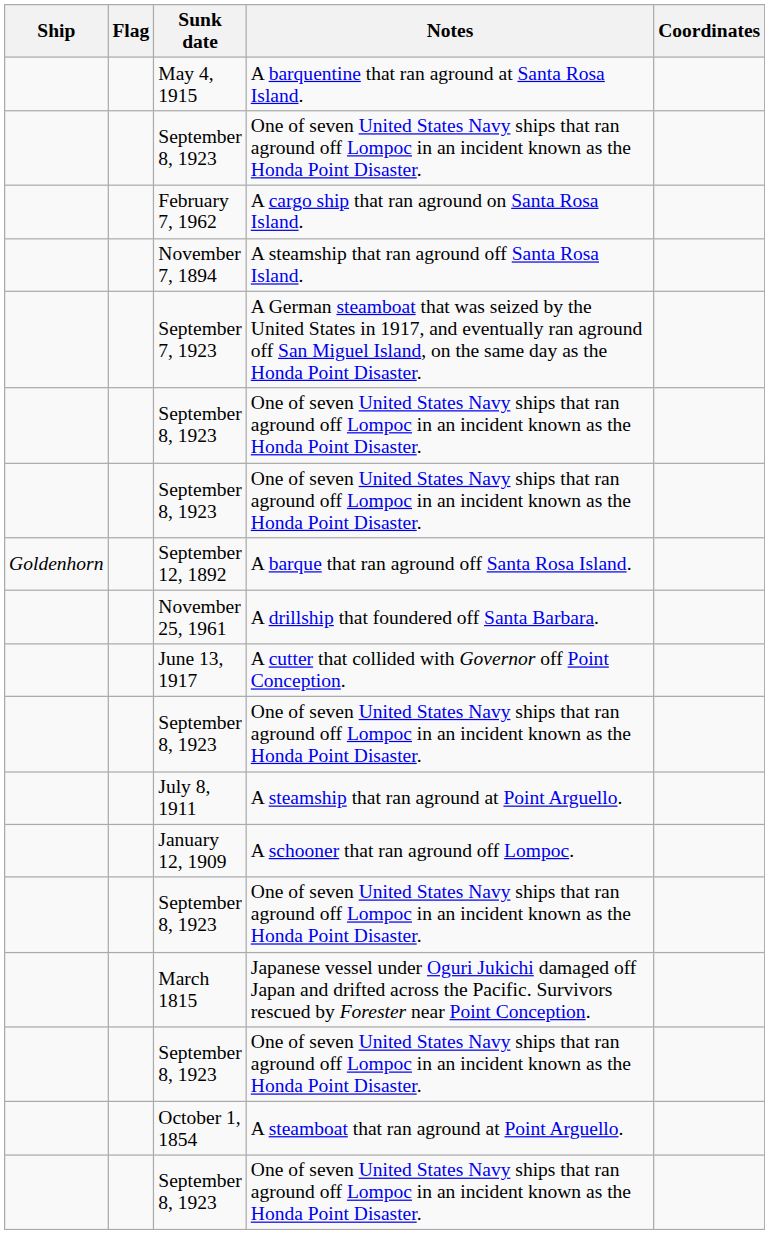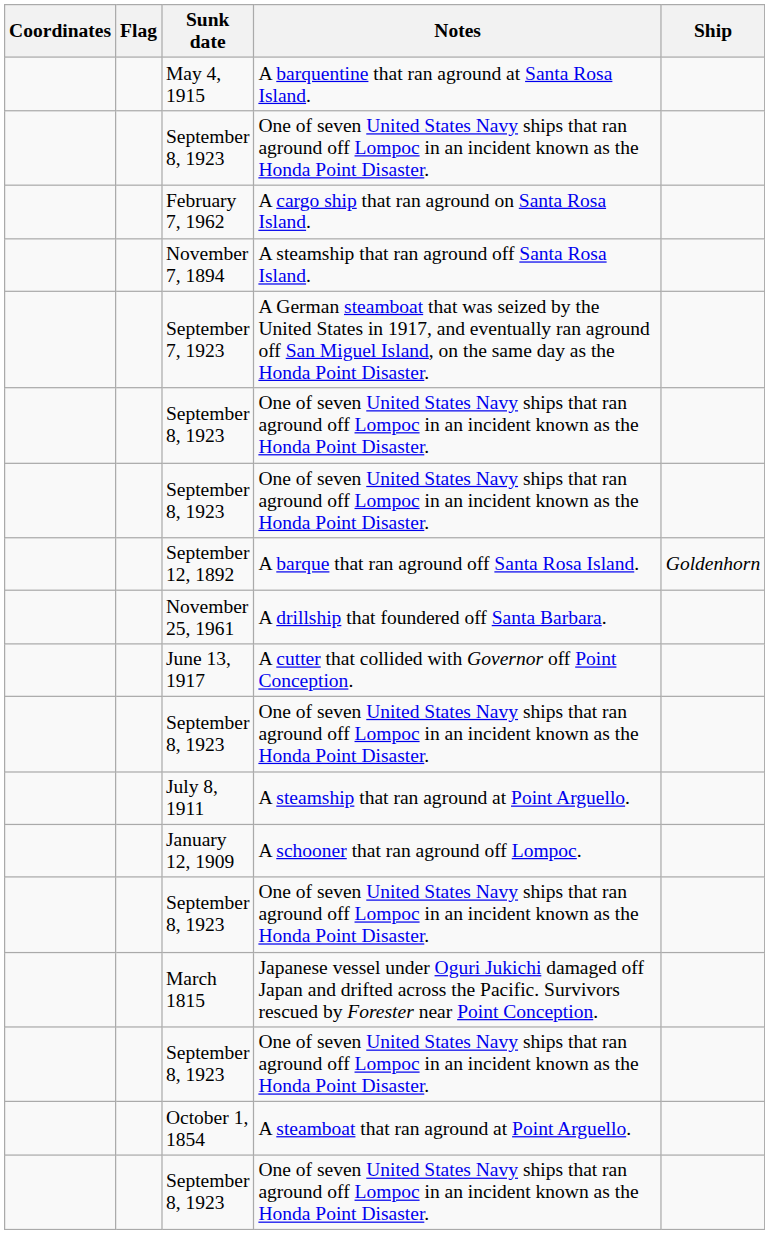columns swapped: Ship <-> Coordinates
